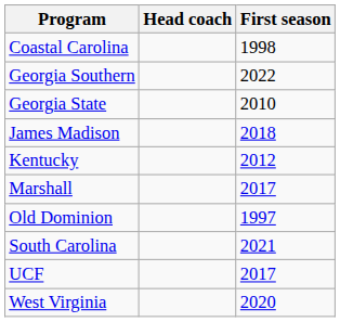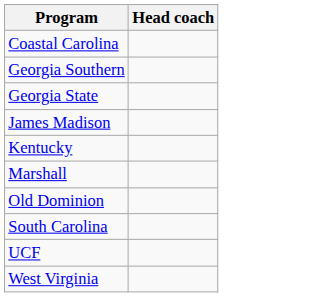- column: First season | 1998 | 2022 | 2010 | 2018 | 2012 | 2017 | 1997 | 2021 | 2017 | 2020
